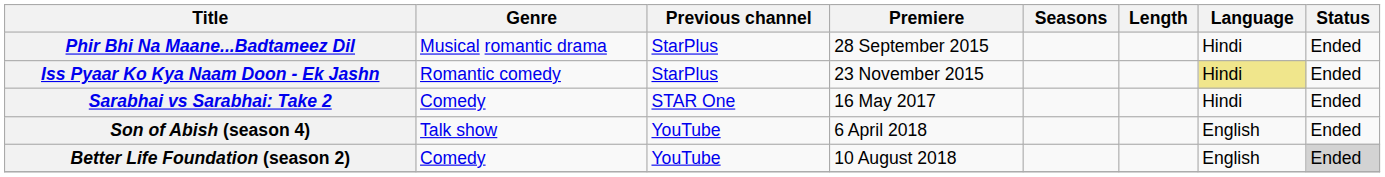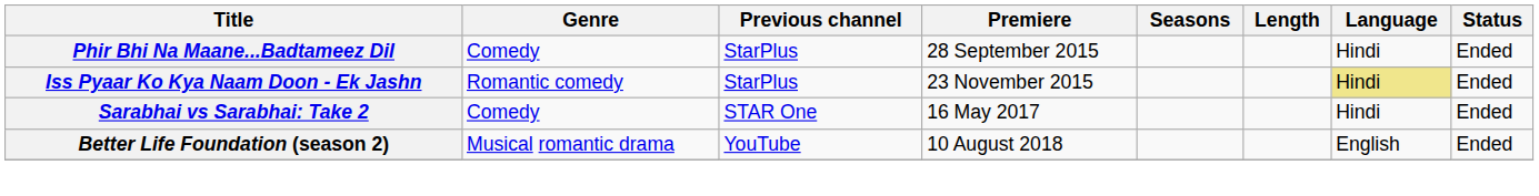Phir Bhi Na Maane...Badtameez Dil | Genre: Musical romantic drama -> Comedy
- row: Son of Abish (season 4) | Talk show | YouTube | 6 April 2018 | English | Ended
Better Life Foundation (season 2) | Genre: Comedy -> Musical romantic drama
Better Life Foundation (season 2) | Status: lightgrey background -> no background
